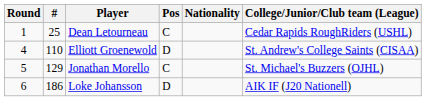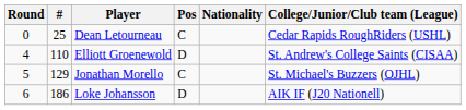Dean Letourneau | Round: 1 -> 0
